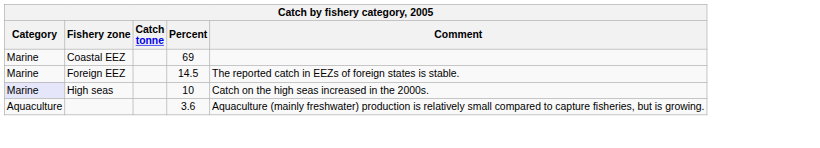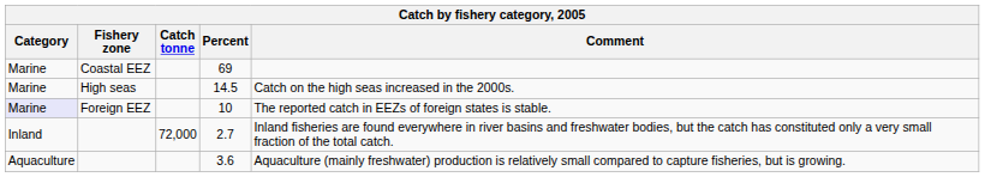14.5 | Fishery zone: Foreign EEZ -> High seas
14.5 | Comment: The reported catch in EEZs of foreign states is stable. -> Catch on the high seas increased in the 2000s.
10 | Fishery zone: High seas -> Foreign EEZ
10 | Comment: Catch on the high seas increased in the 2000s. -> The reported catch in EEZs of foreign states is stable.
+ row: Inland | 72,000 | 2.7 | Inland fisheries are found everywhere in river basins and freshwater bodies, but the catch has constituted only a very small fraction of the total catch.
